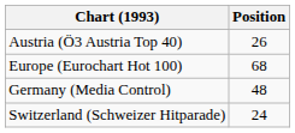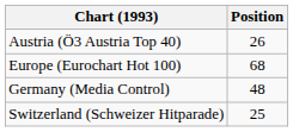Switzerland (Schweizer Hitparade) | Position: 24 -> 25
